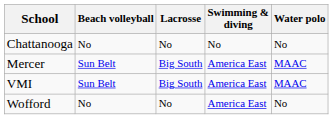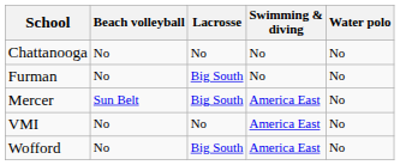+ row: Furman | No | Big South | No | No
Mercer | Water polo: MAAC -> No
VMI | Beach volleyball: Sun Belt -> No
VMI | Lacrosse: Big South -> No
VMI | Water polo: MAAC -> No
Wofford | Lacrosse: No -> Big South
